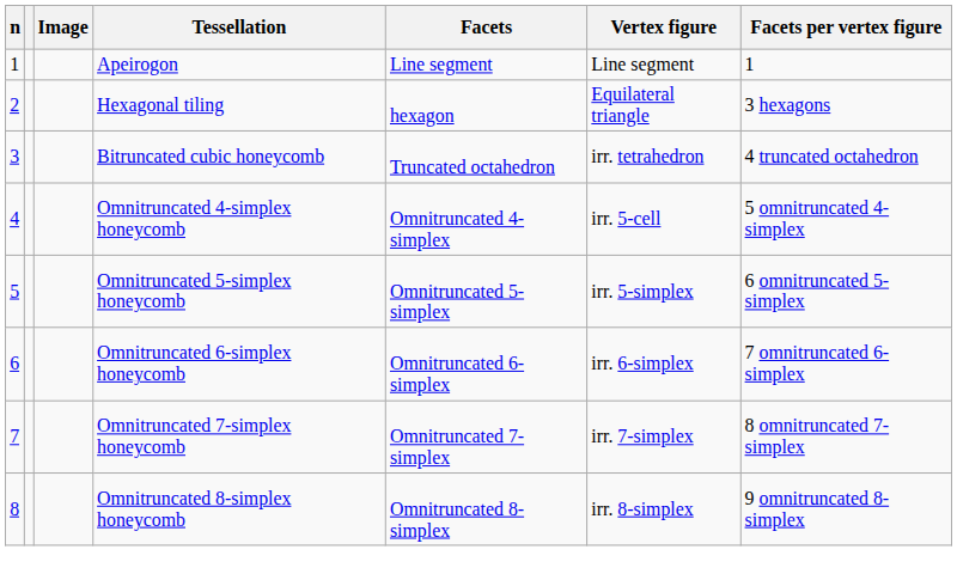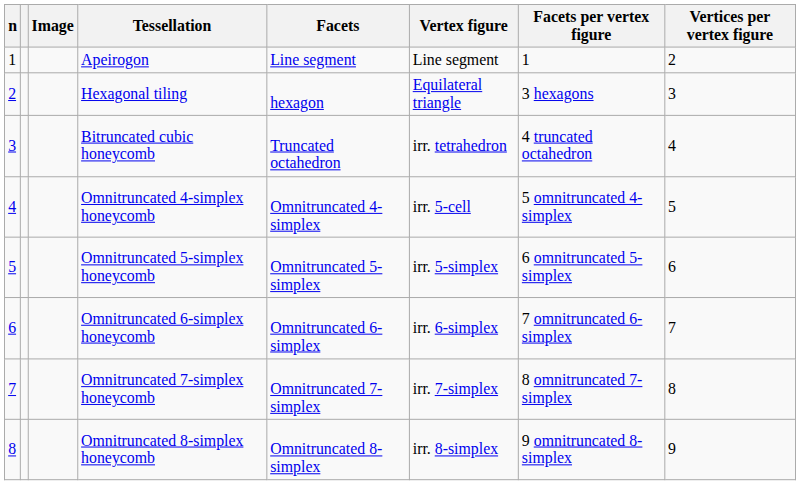+ column: Vertices per vertex figure | 2 | 3 | 4 | 5 | 6 | 7 | 8 | 9
